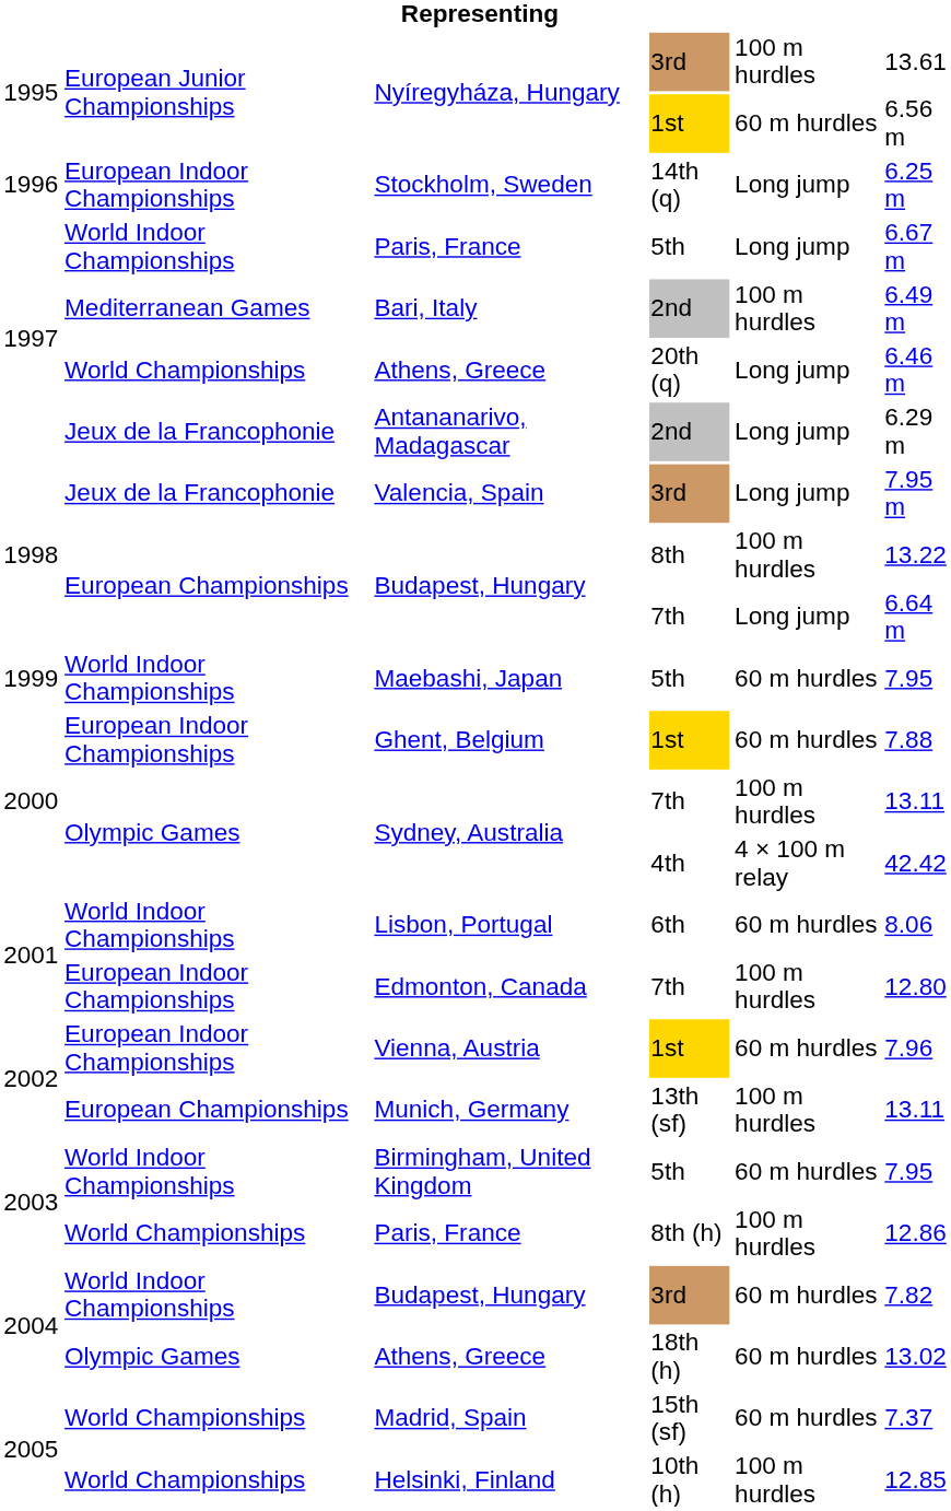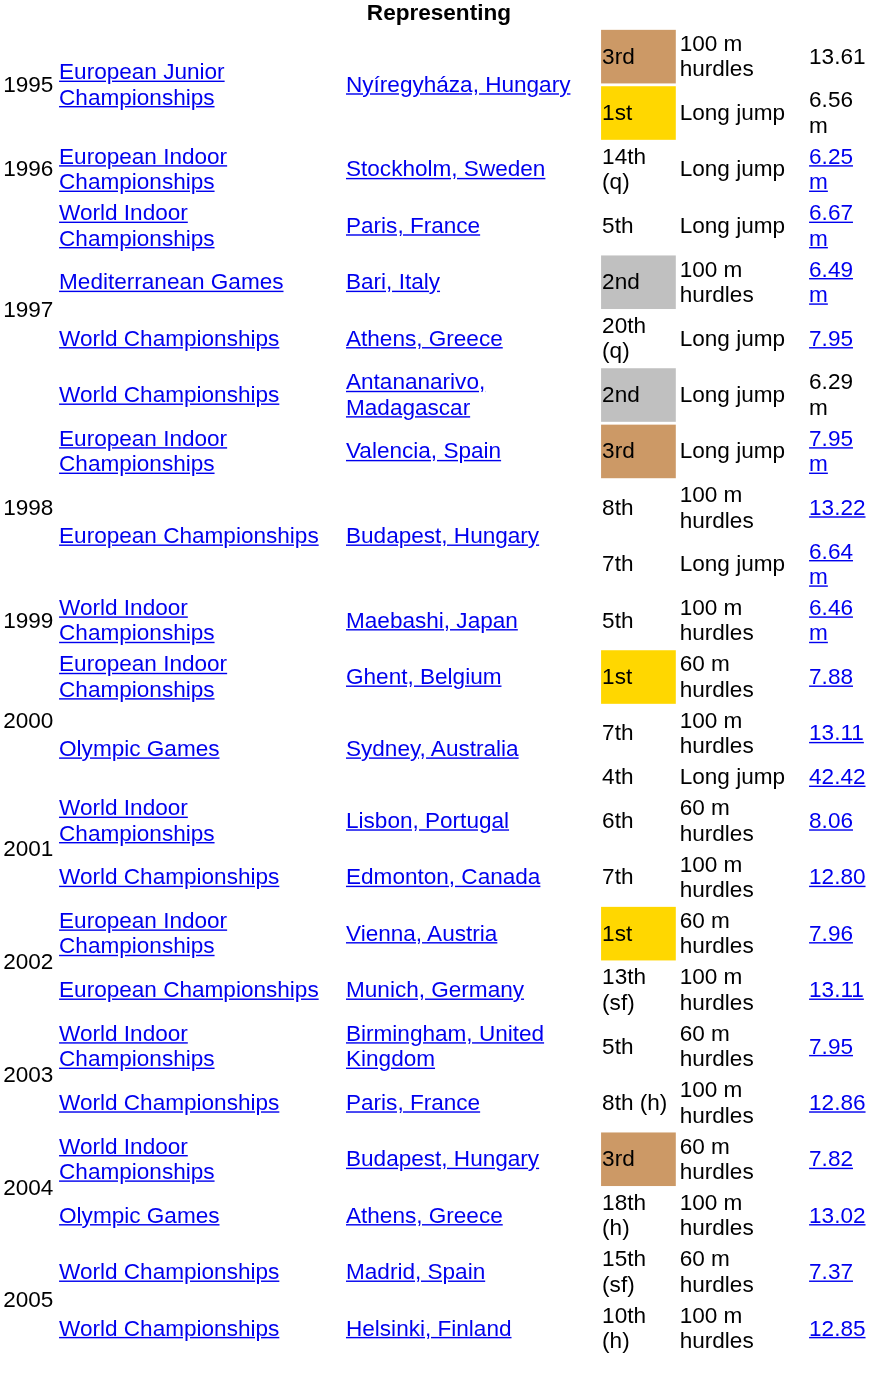Nyíregyháza, Hungary / 1st | column 5: 60 m hurdles -> Long jump
Athens, Greece / 20th (q) | column 6: 6.46 m -> 7.95
Antananarivo, Madagascar | column 2: Jeux de la Francophonie -> World Championships
Valencia, Spain | column 2: Jeux de la Francophonie -> European Indoor Championships
Maebashi, Japan | column 5: 60 m hurdles -> 100 m hurdles
Maebashi, Japan | column 6: 7.95 -> 6.46 m
Sydney, Australia / 4th | column 5: 4 × 100 m relay -> Long jump
Edmonton, Canada | column 2: European Indoor Championships -> World Championships
Athens, Greece / 18th (h) | column 5: 60 m hurdles -> 100 m hurdles
